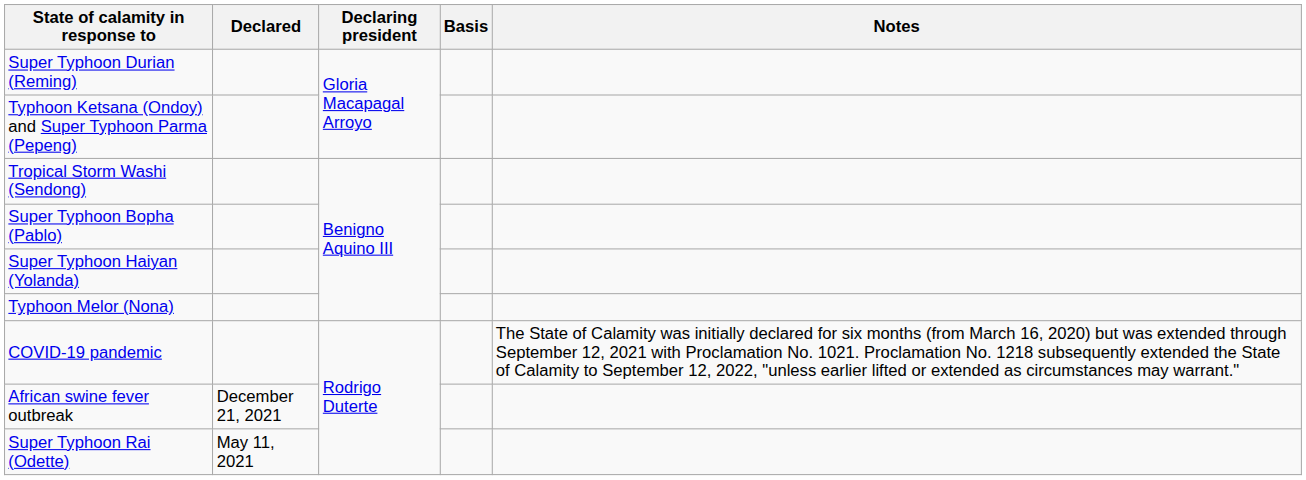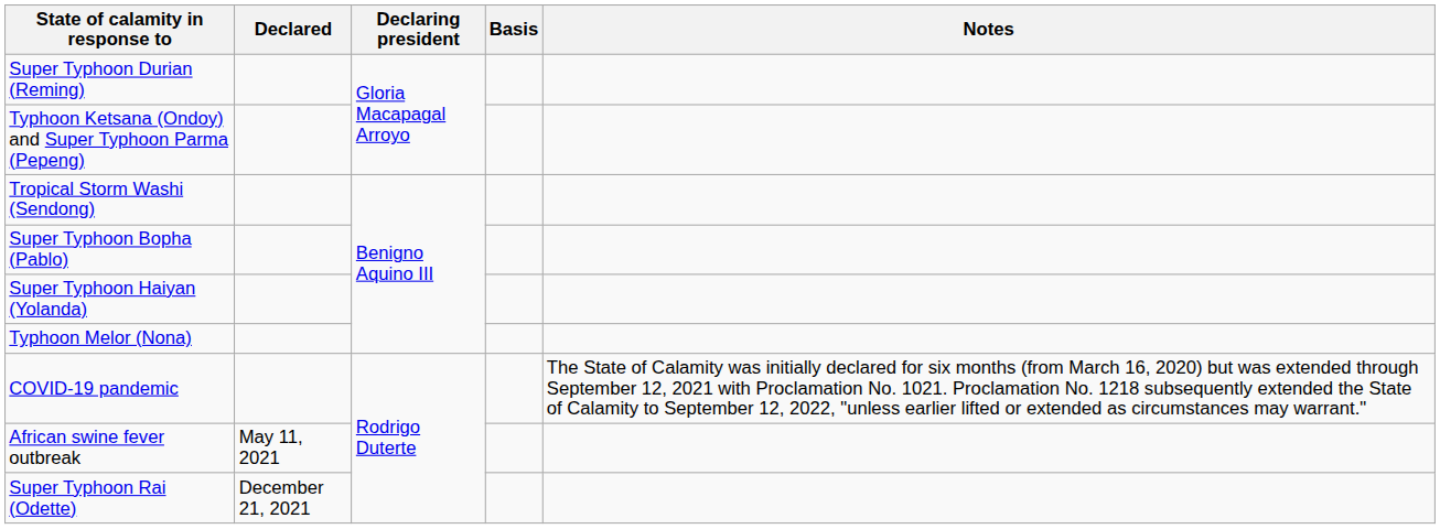African swine fever outbreak | Declared: December 21, 2021 -> May 11, 2021
Super Typhoon Rai (Odette) | Declared: May 11, 2021 -> December 21, 2021
